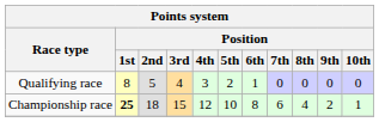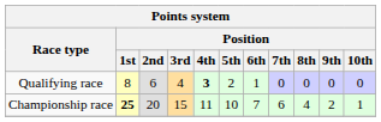Qualifying race | Position / 2nd: 5 -> 6
Qualifying race | Position / 4th: normal -> bold
Championship race | Position / 2nd: 18 -> 20
Championship race | Position / 4th: 12 -> 11
Championship race | Position / 6th: 8 -> 7
